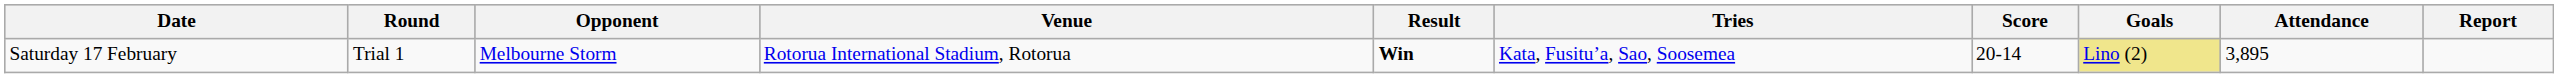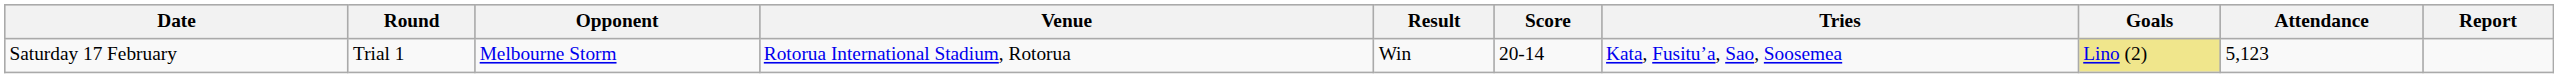columns swapped: Score <-> Tries
Saturday 17 February | Result: bold -> normal
Saturday 17 February | Attendance: 3,895 -> 5,123
